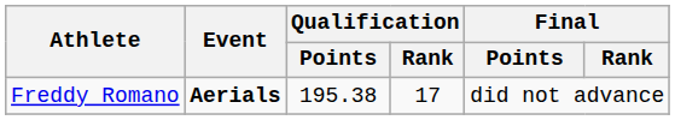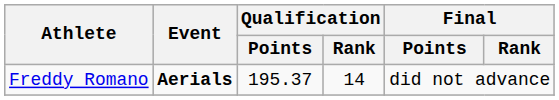Freddy Romano | Qualification / Points: 195.38 -> 195.37
Freddy Romano | Qualification / Rank: 17 -> 14
